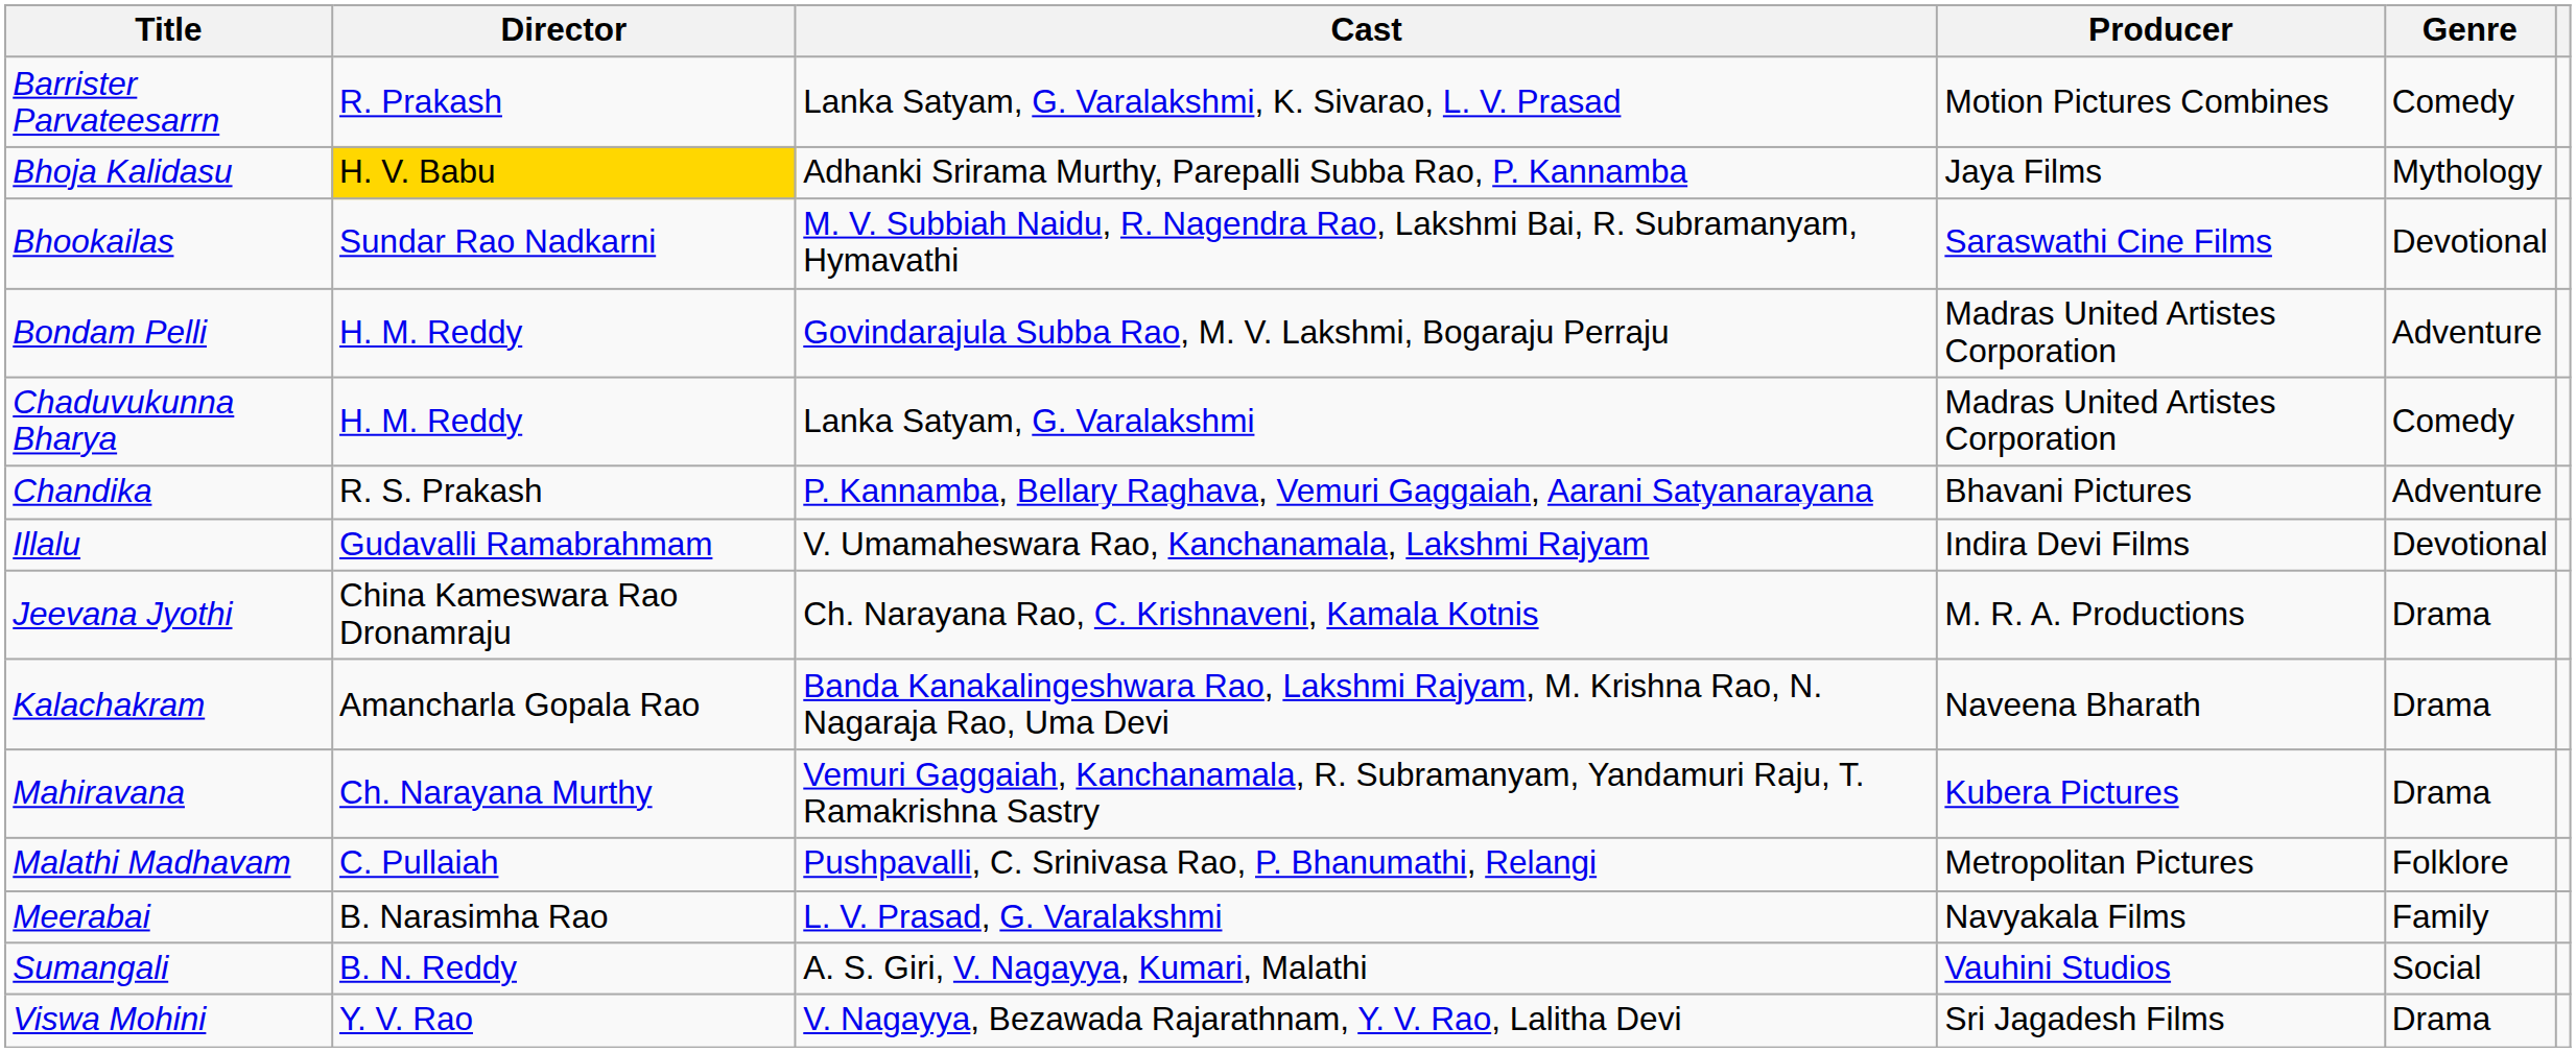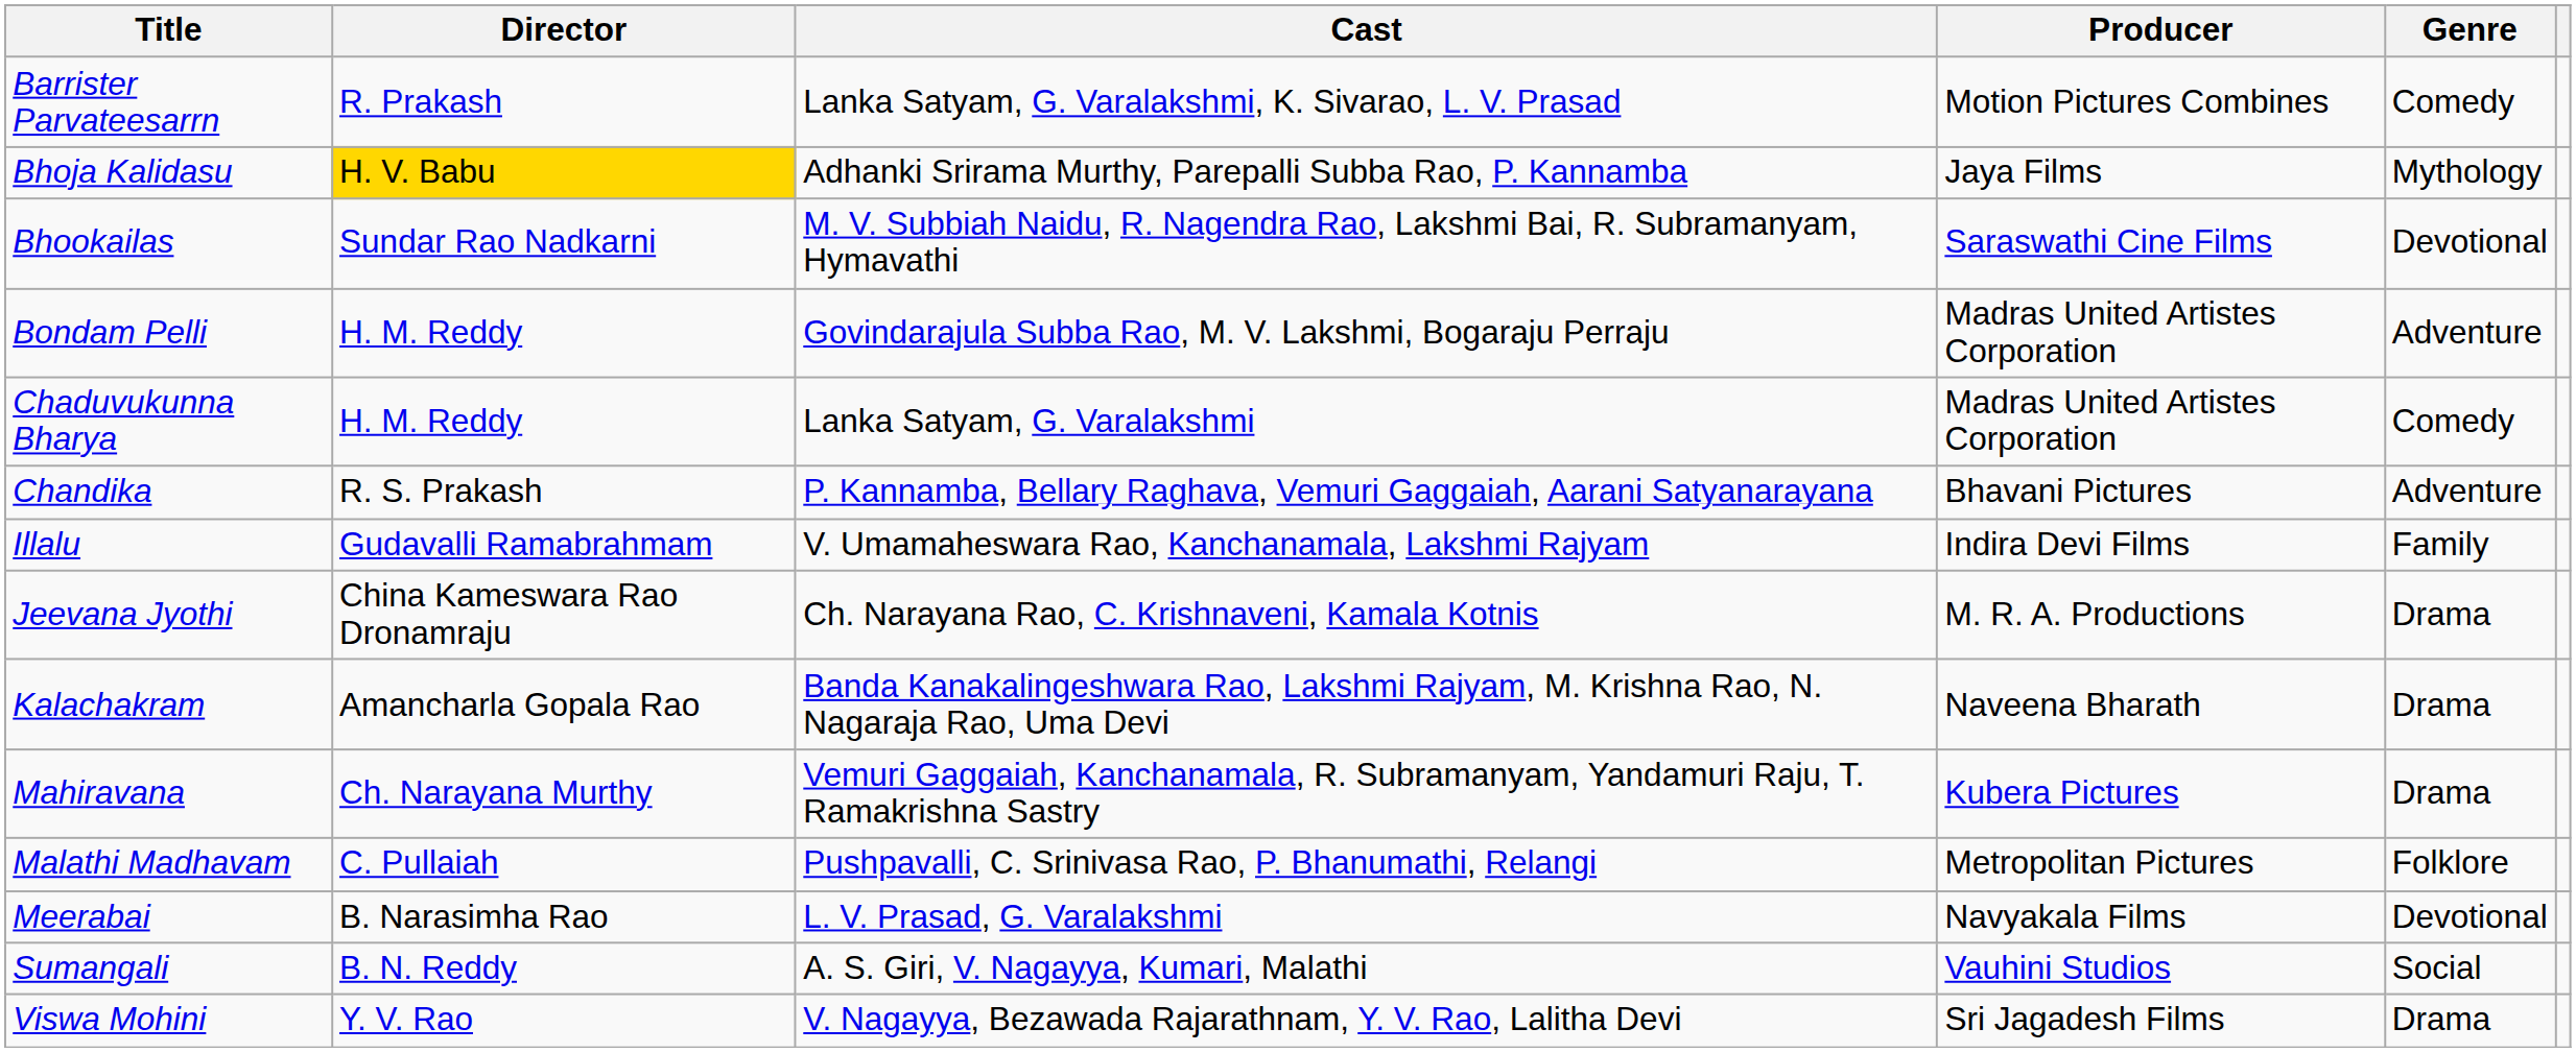Illalu | Genre: Devotional -> Family
Meerabai | Genre: Family -> Devotional
